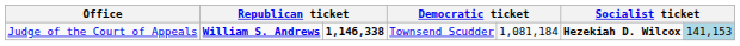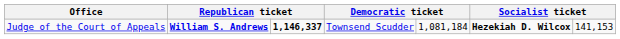Judge of the Court of Appeals | column 3: 1,146,338 -> 1,146,337
Judge of the Court of Appeals | column 7: lightblue background -> no background
